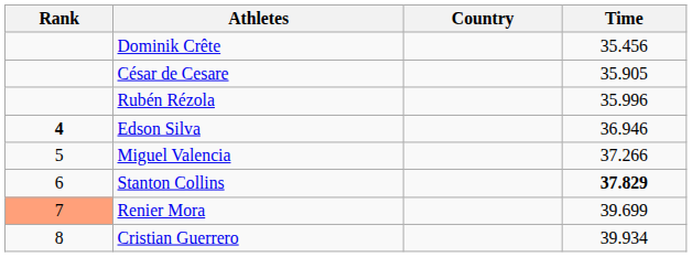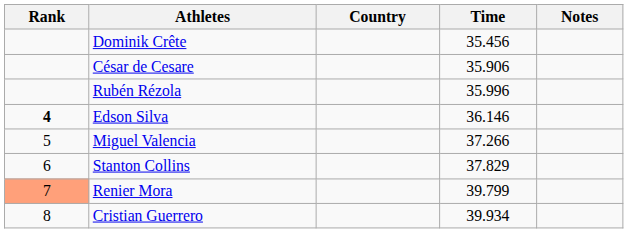+ column: Notes
César de Cesare | Time: 35.905 -> 35.906
Edson Silva | Time: 36.946 -> 36.146
Stanton Collins | Time: bold -> normal
Renier Mora | Time: 39.699 -> 39.799
